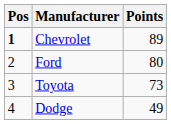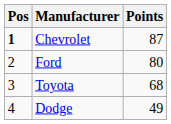Chevrolet | Points: 89 -> 87
Toyota | Points: 73 -> 68
